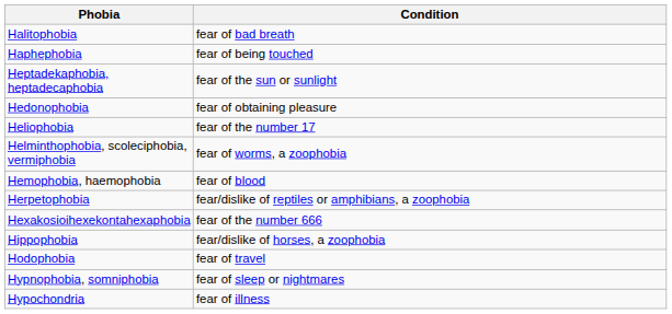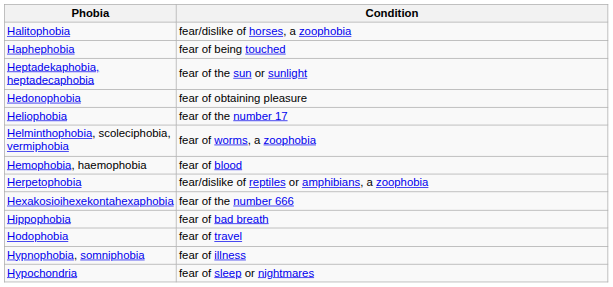Halitophobia | Condition: fear of bad breath -> fear/dislike of horses, a zoophobia
Hippophobia | Condition: fear/dislike of horses, a zoophobia -> fear of bad breath
Hypnophobia, somniphobia | Condition: fear of sleep or nightmares -> fear of illness
Hypochondria | Condition: fear of illness -> fear of sleep or nightmares
